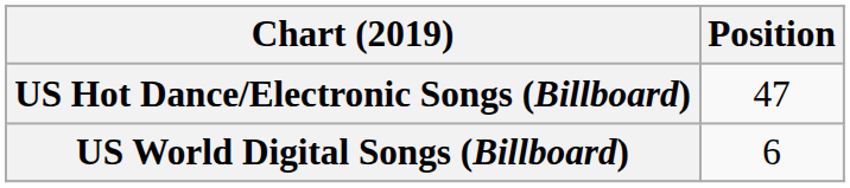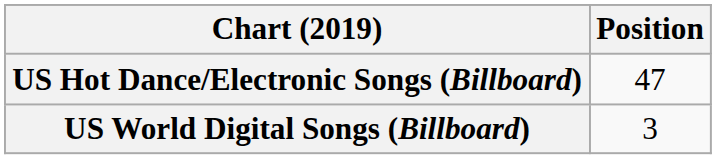US World Digital Songs (Billboard) | Position: 6 -> 3
